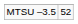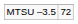MTSU –3.5 | column 2: 52 -> 72
